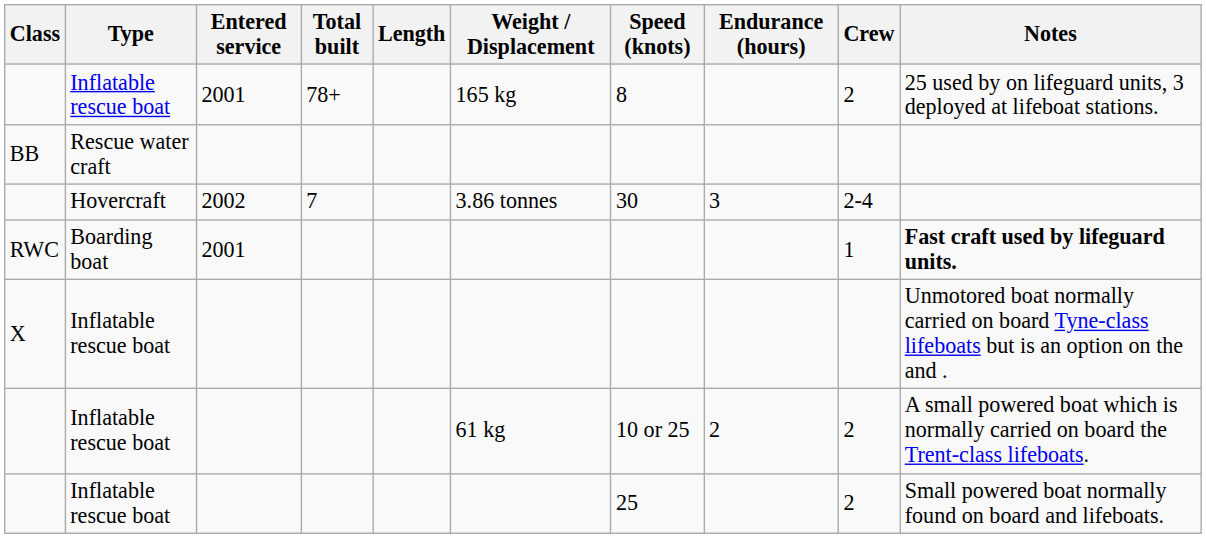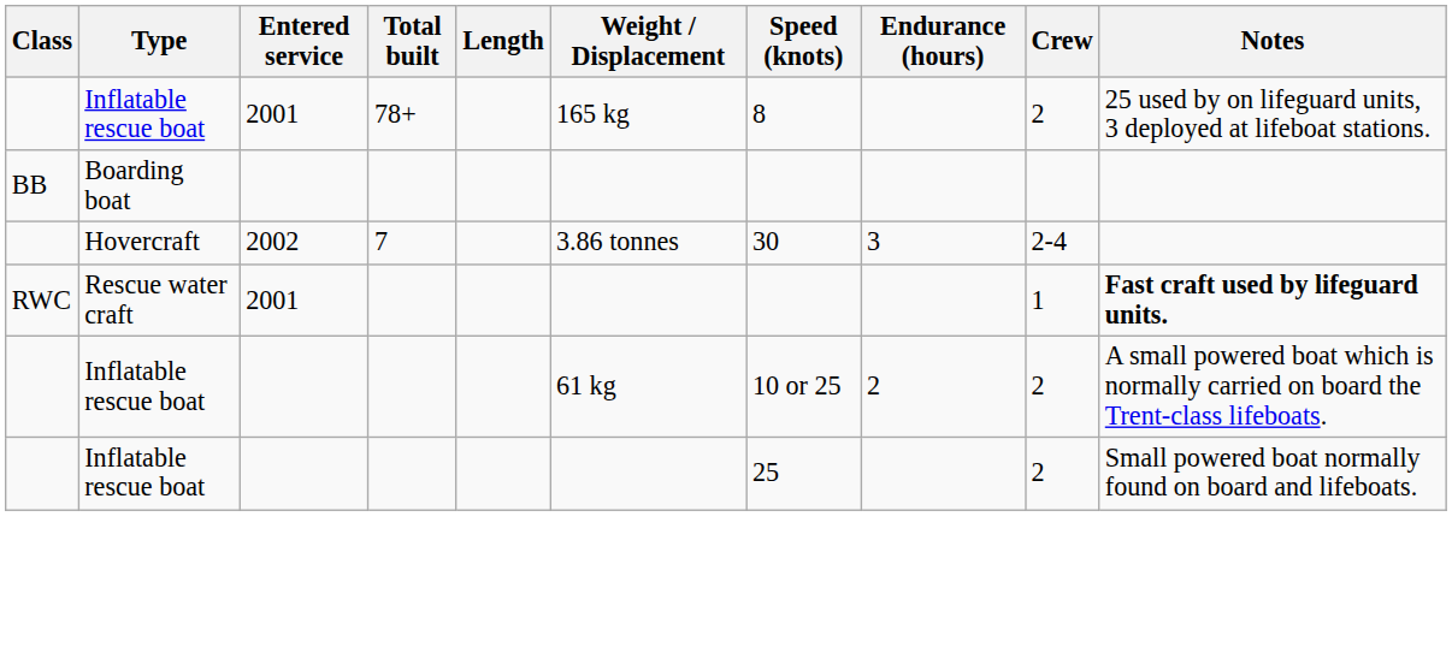BB | Type: Rescue water craft -> Boarding boat
RWC | Type: Boarding boat -> Rescue water craft
- row: X | Inflatable rescue boat | Unmotored boat normally carried on board Tyne-class lifeboats but is an option on the and .
